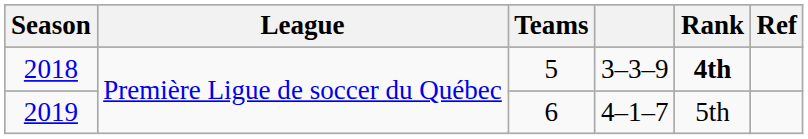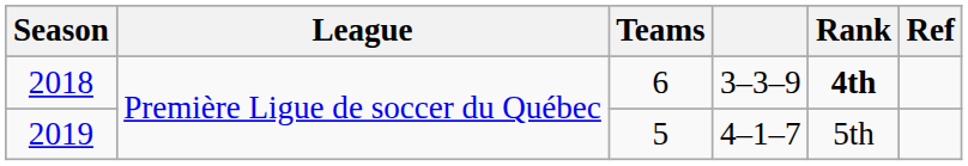2018 | Teams: 5 -> 6
2019 | Teams: 6 -> 5
